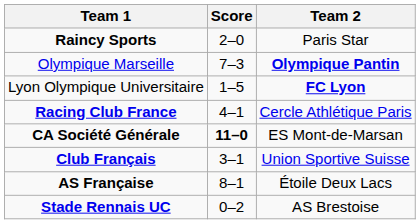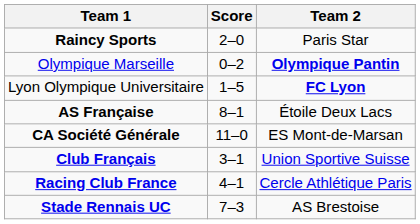Olympique Marseille | Score: 7–3 -> 0–2
rows swapped: AS Française <-> Racing Club France
CA Société Générale | Score: bold -> normal
Stade Rennais UC | Score: 0–2 -> 7–3
